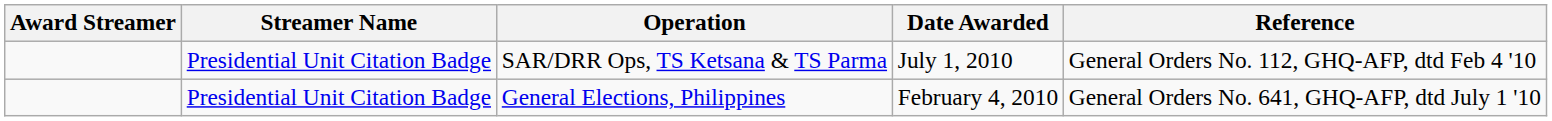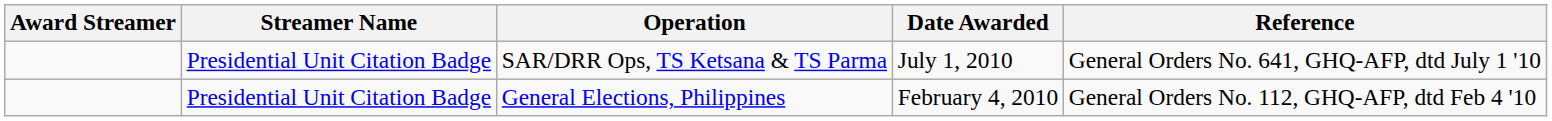SAR/DRR Ops, TS Ketsana & TS Parma | Reference: General Orders No. 112, GHQ-AFP, dtd Feb 4 '10 -> General Orders No. 641, GHQ-AFP, dtd July 1 '10
General Elections, Philippines | Reference: General Orders No. 641, GHQ-AFP, dtd July 1 '10 -> General Orders No. 112, GHQ-AFP, dtd Feb 4 '10
